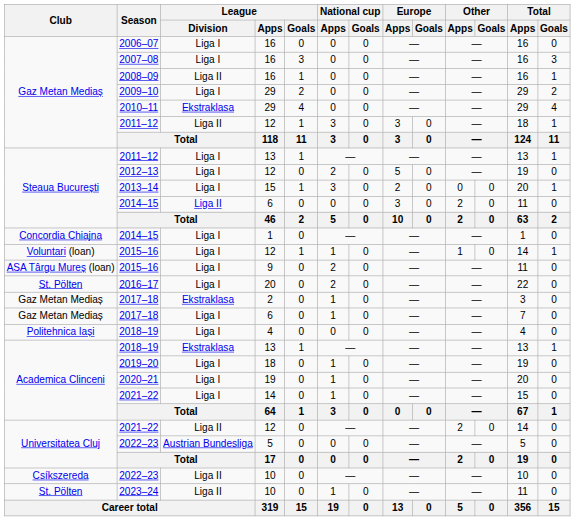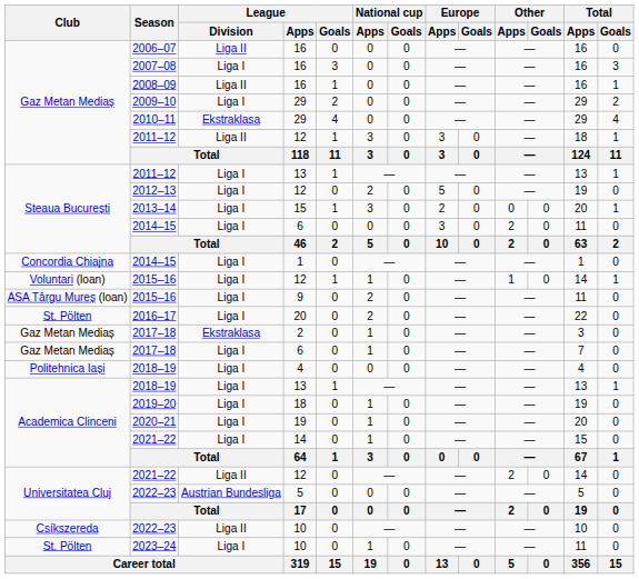2006–07 | League / Division: Liga I -> Liga II
2014–15 / 6 | League / Division: Liga II -> Liga I
2018–19 / 13 | League / Division: Ekstraklasa -> Liga I
2023–24 | League / Division: Liga II -> Liga I
